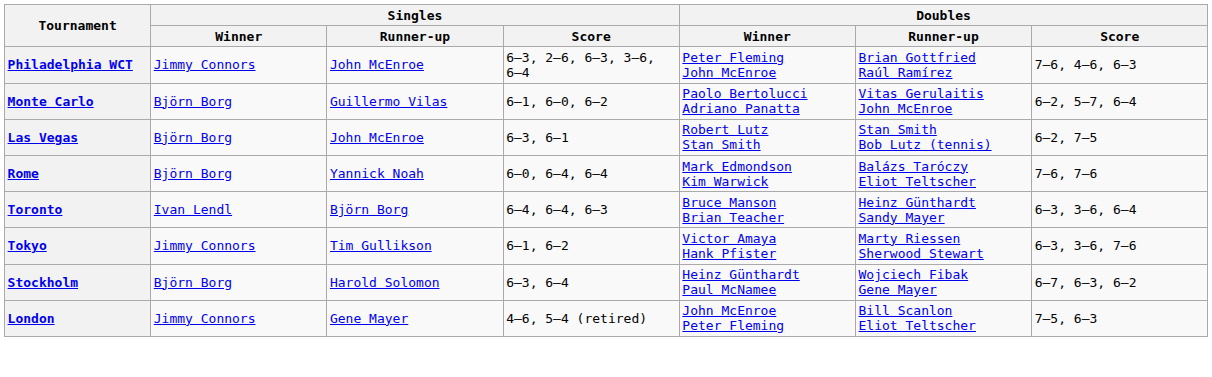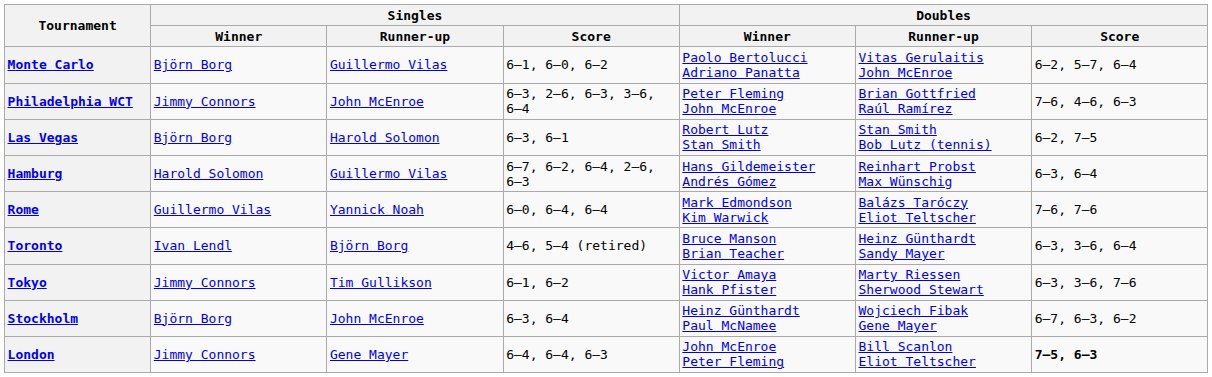rows swapped: Philadelphia WCT <-> Monte Carlo
Las Vegas | Singles / Runner-up: John McEnroe -> Harold Solomon
+ row: Hamburg | Harold Solomon | Guillermo Vilas | 6–7, 6–2, 6–4, 2–6, 6–3 | Hans Gildemeister Andrés Gómez | Reinhart Probst Max Wünschig | 6–3, 6–4
Rome | Singles / Winner: Björn Borg -> Guillermo Vilas
Toronto | Singles / Score: 6–4, 6–4, 6–3 -> 4–6, 5–4 (retired)
Stockholm | Singles / Runner-up: Harold Solomon -> John McEnroe
London | Singles / Score: 4–6, 5–4 (retired) -> 6–4, 6–4, 6–3
London | Doubles / Score: normal -> bold
